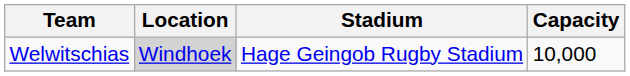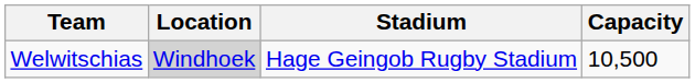Welwitschias | Capacity: 10,000 -> 10,500
